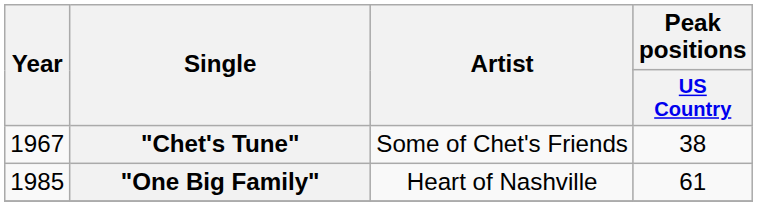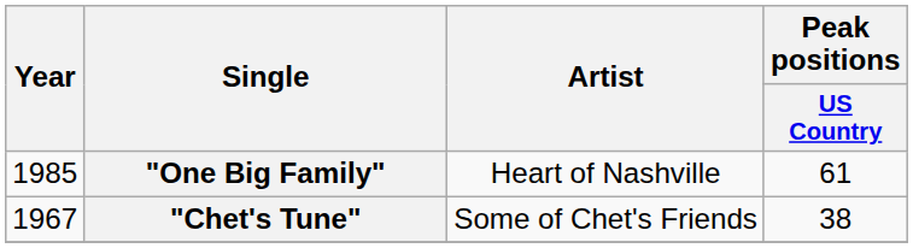rows swapped: "Chet's Tune" <-> "One Big Family"
